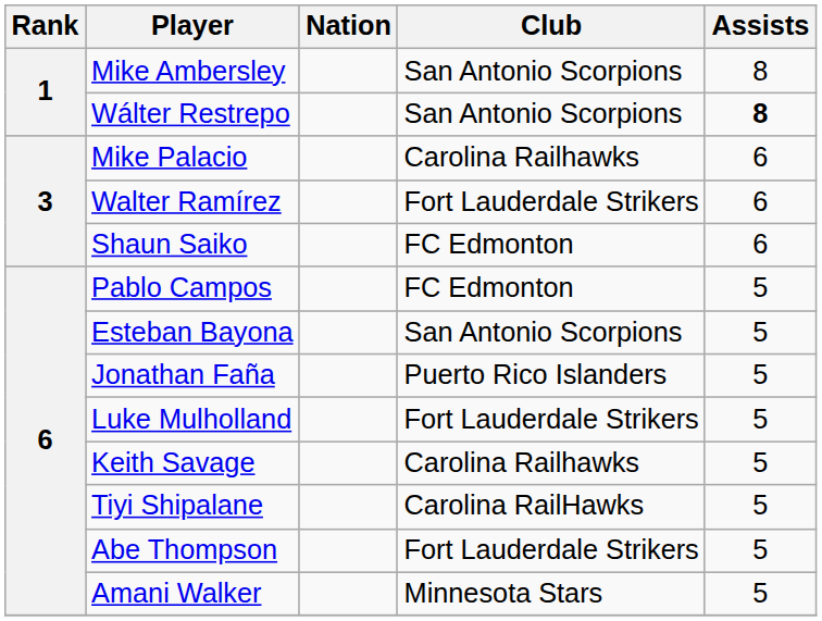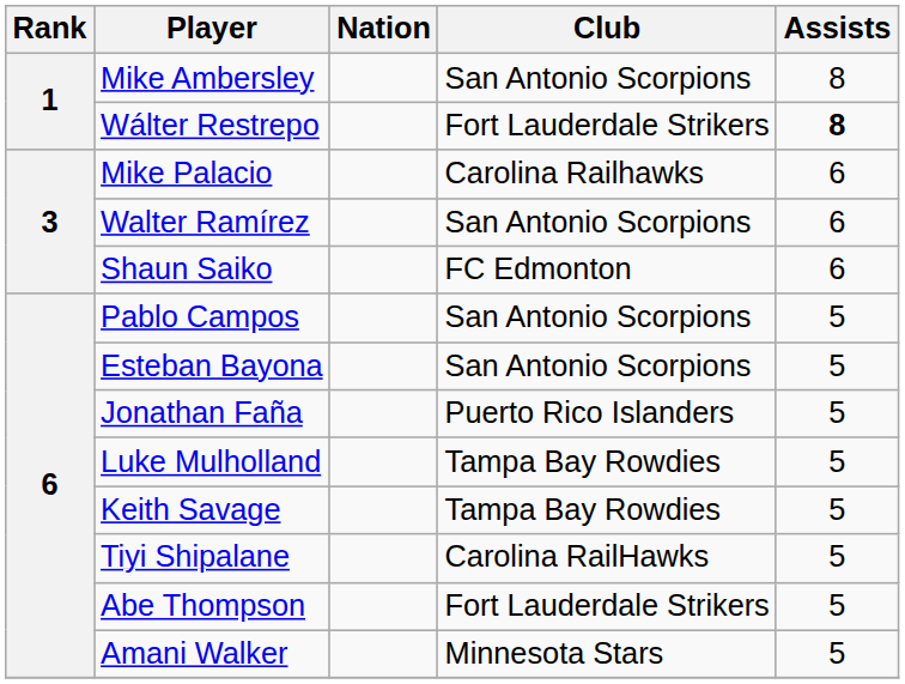Wálter Restrepo | Club: San Antonio Scorpions -> Fort Lauderdale Strikers
Walter Ramírez | Club: Fort Lauderdale Strikers -> San Antonio Scorpions
Pablo Campos | Club: FC Edmonton -> San Antonio Scorpions
Luke Mulholland | Club: Fort Lauderdale Strikers -> Tampa Bay Rowdies
Keith Savage | Club: Carolina Railhawks -> Tampa Bay Rowdies
